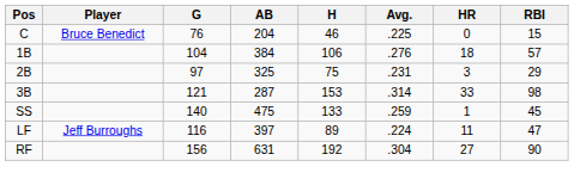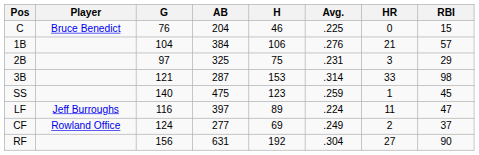1B | HR: 18 -> 21
SS | H: 133 -> 123
+ row: CF | Rowland Office | 124 | 277 | 69 | .249 | 2 | 37
